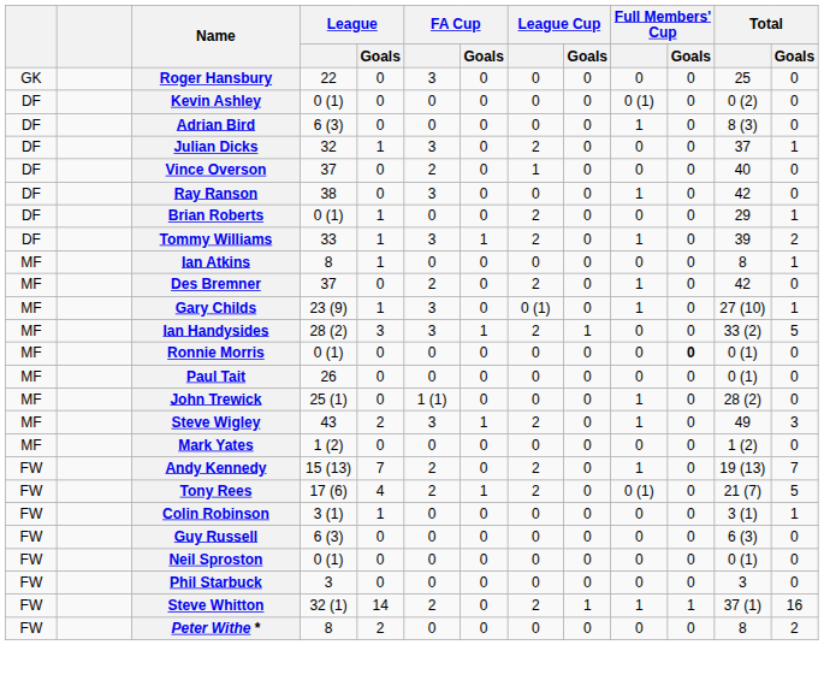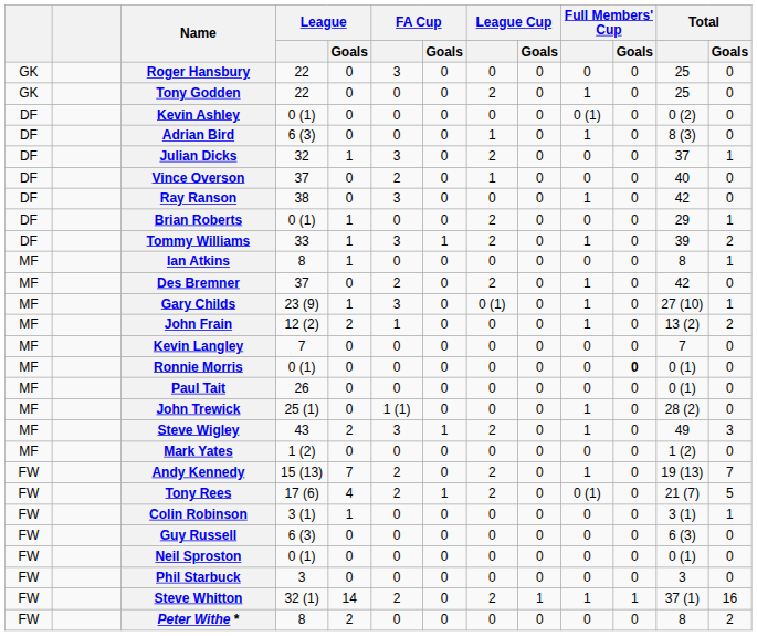+ row: GK | Tony Godden | 22 | 0 | 0 | 0 | 2 | 0 | 1 | 0 | 25 | 0
Adrian Bird | League Cup: 0 -> 1
+ row: MF | John Frain | 12 (2) | 2 | 1 | 0 | 0 | 0 | 1 | 0 | 13 (2) | 2
- row: MF | Ian Handysides | 28 (2) | 3 | 3 | 1 | 2 | 1 | 0 | 0 | 33 (2) | 5
+ row: MF | Kevin Langley | 7 | 0 | 0 | 0 | 0 | 0 | 0 | 0 | 7 | 0
